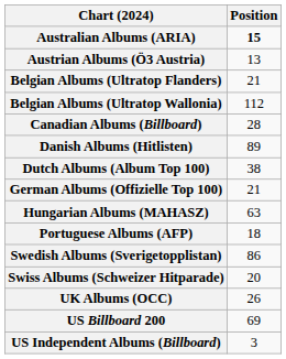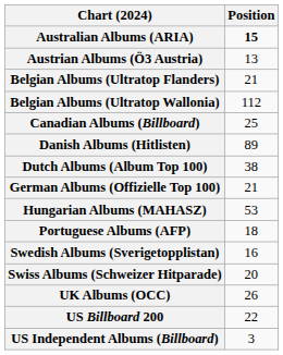Canadian Albums (Billboard) | Position: 28 -> 25
Hungarian Albums (MAHASZ) | Position: 63 -> 53
Swedish Albums (Sverigetopplistan) | Position: 86 -> 16
US Billboard 200 | Position: 69 -> 22
